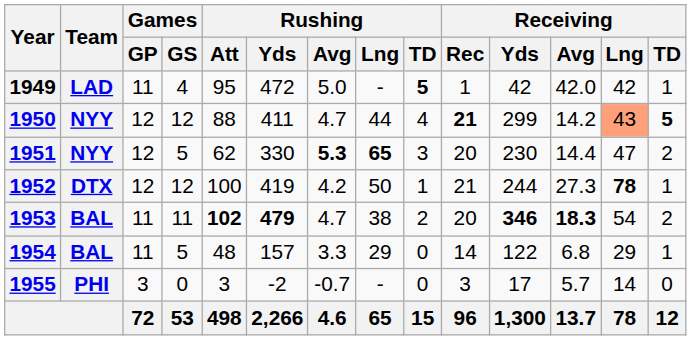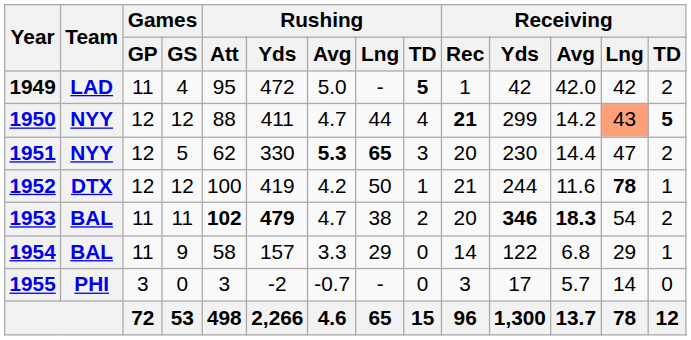1949 | Receiving / TD: 1 -> 2
1952 | Receiving / Avg: 27.3 -> 11.6
1954 | Games / GS: 5 -> 9
1954 | Rushing / Att: 48 -> 58
